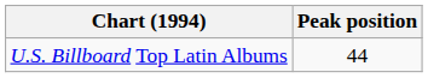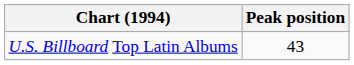U.S. Billboard Top Latin Albums | Peak position: 44 -> 43
